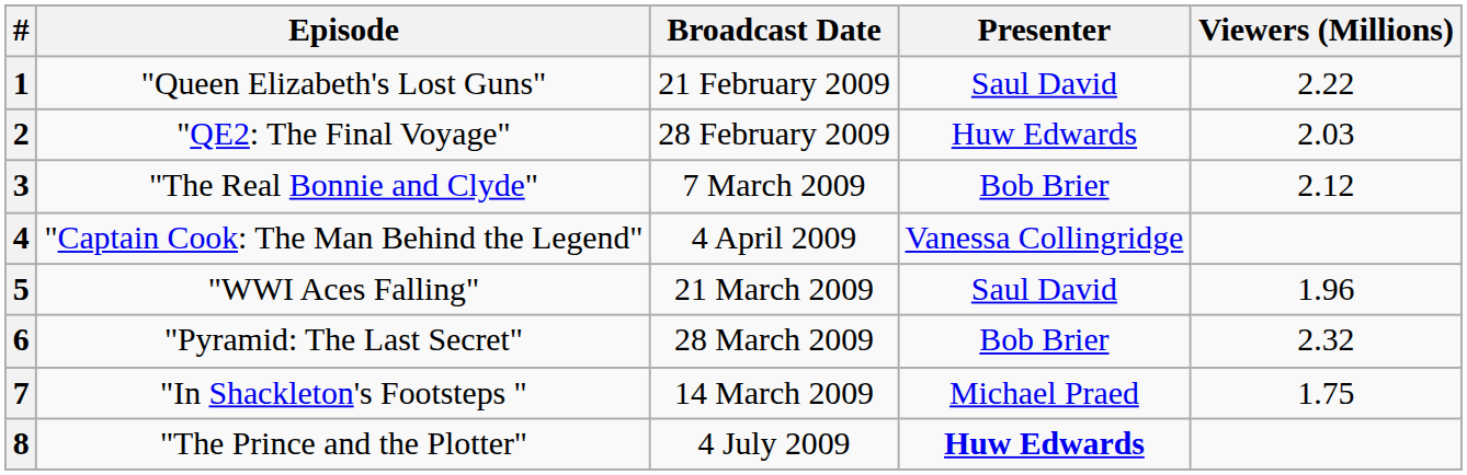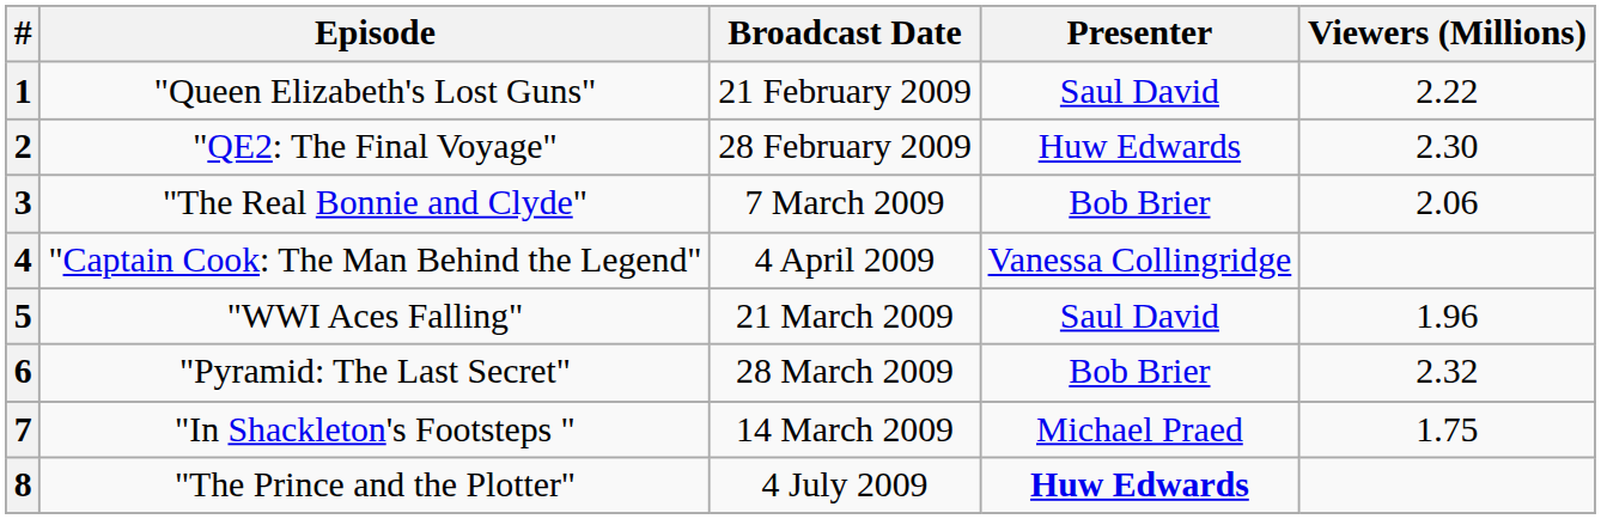2 | Viewers (Millions): 2.03 -> 2.30
3 | Viewers (Millions): 2.12 -> 2.06
